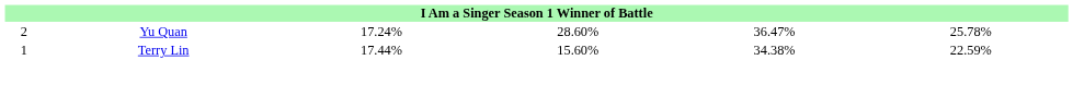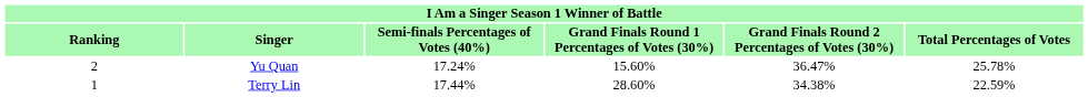+ row: Ranking | Singer | Semi-finals Percentages of Votes (40%) | Grand Finals Round 1 Percentages of Votes (30%) | Grand Finals Round 2 Percentages of Votes (30%) | Total Percentages of Votes
Yu Quan | column 4: 28.60% -> 15.60%
Terry Lin | column 4: 15.60% -> 28.60%
